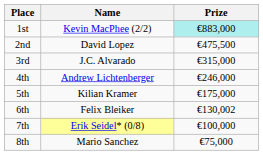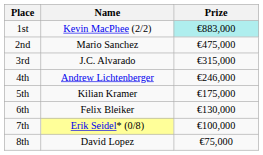2nd | Name: David Lopez -> Mario Sanchez
2nd | Prize: €475,500 -> €475,000
6th | Prize: €130,002 -> €130,000
8th | Name: Mario Sanchez -> David Lopez
